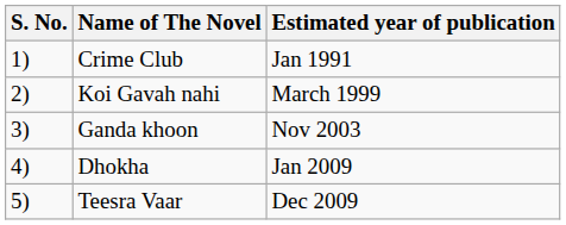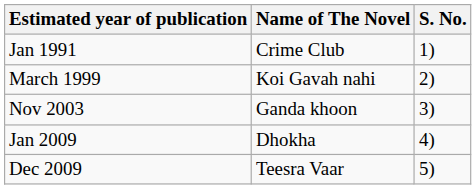columns swapped: S. No. <-> Estimated year of publication
